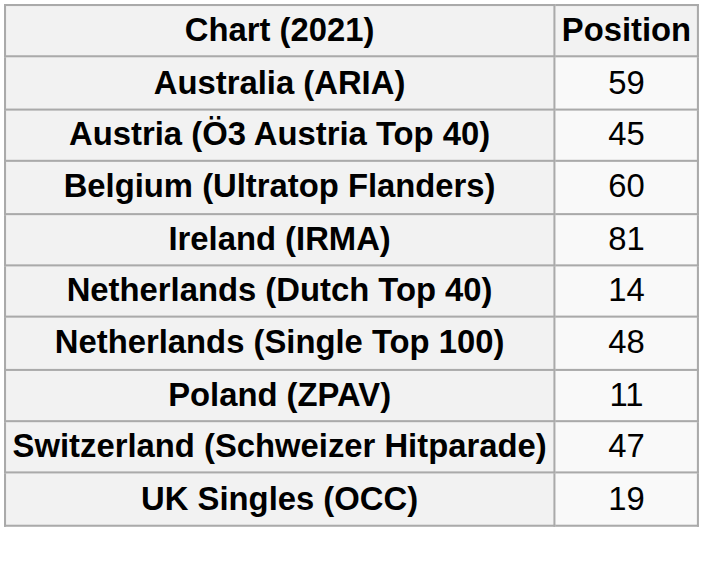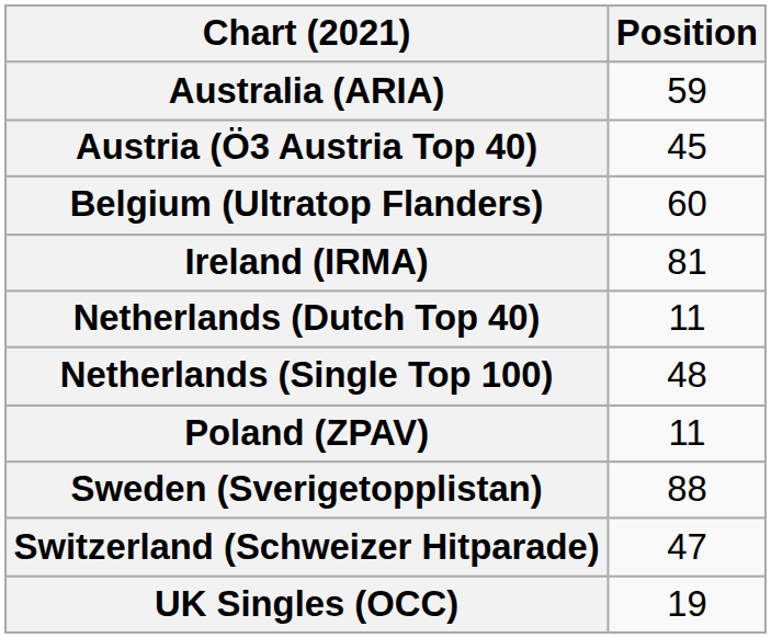Netherlands (Dutch Top 40) | Position: 14 -> 11
+ row: Sweden (Sverigetopplistan) | 88
